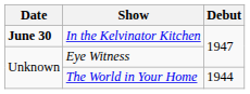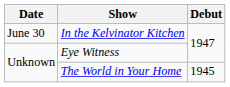In the Kelvinator Kitchen | Date: bold -> normal
The World in Your Home | Debut: 1944 -> 1945
